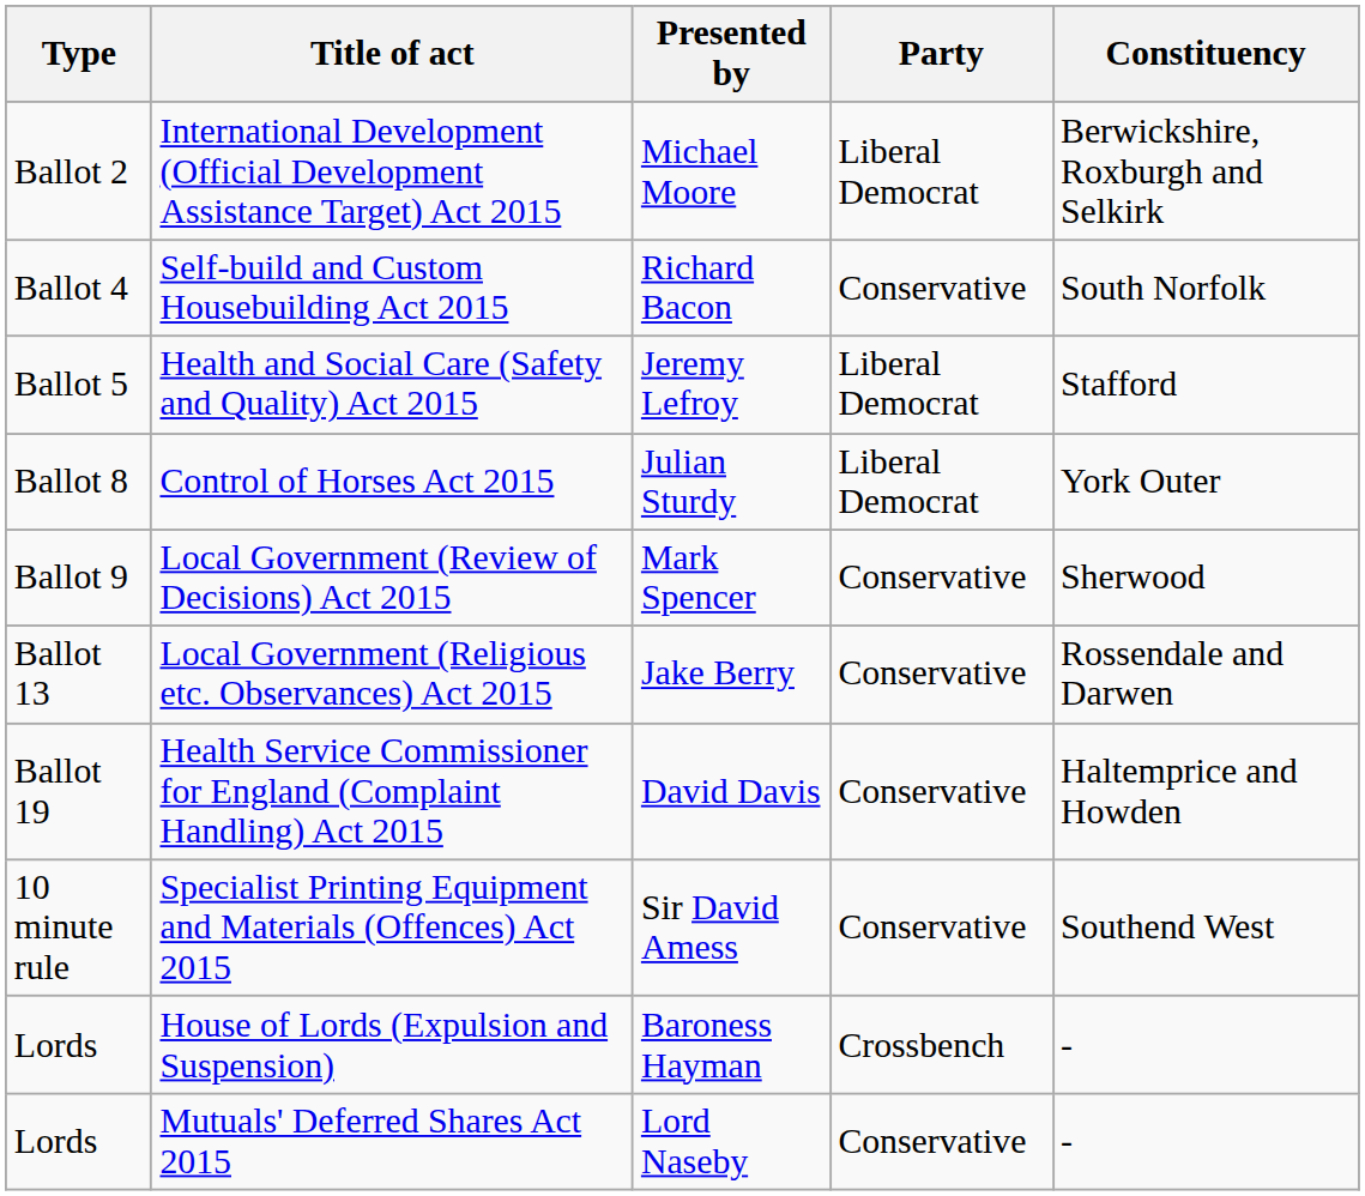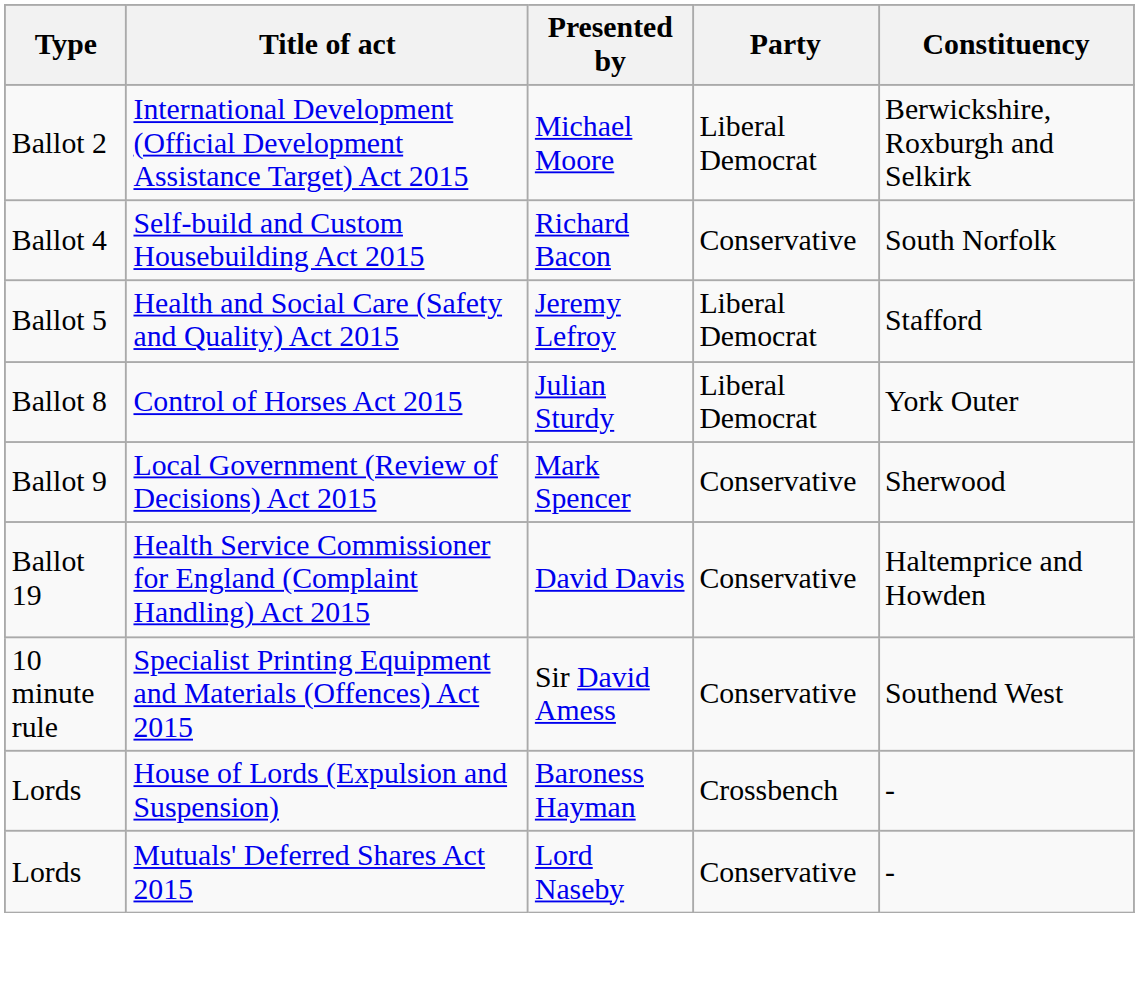- row: Ballot 13 | Local Government (Religious etc. Observances) Act 2015 | Jake Berry | Conservative | Rossendale and Darwen
